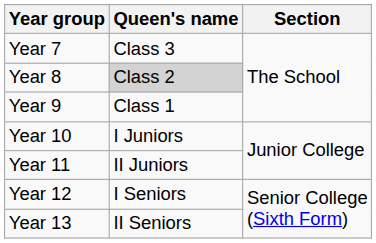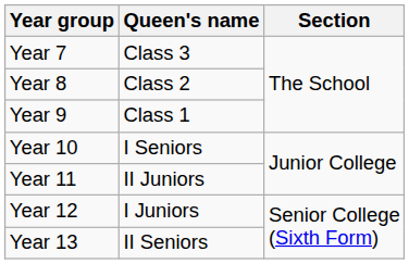Year 8 | Queen's name: lightgrey background -> no background
Year 10 | Queen's name: I Juniors -> I Seniors
Year 12 | Queen's name: I Seniors -> I Juniors
